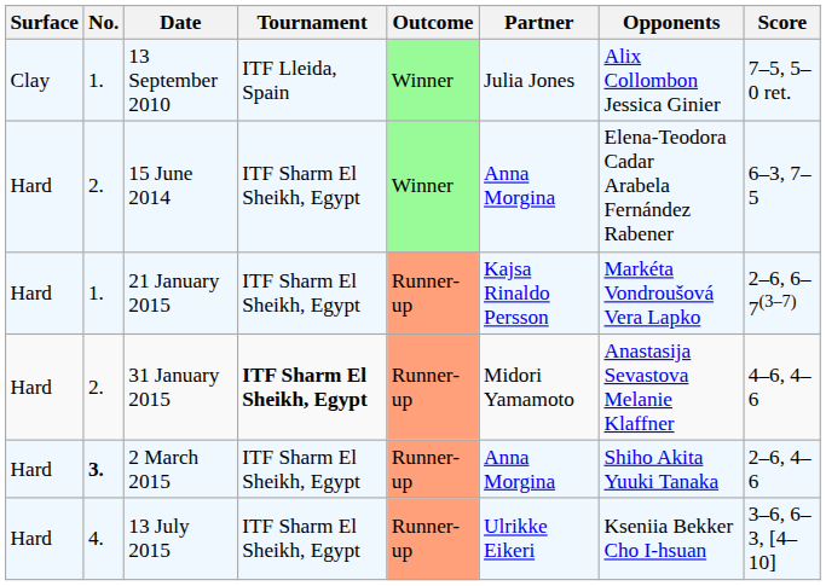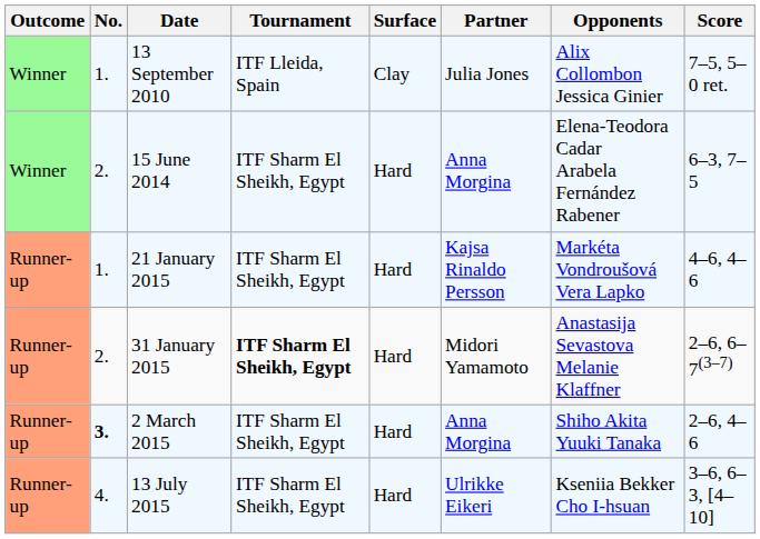columns swapped: Outcome <-> Surface
21 January 2015 | Score: 2–6, 6–7(3–7) -> 4–6, 4–6
31 January 2015 | Score: 4–6, 4–6 -> 2–6, 6–7(3–7)
